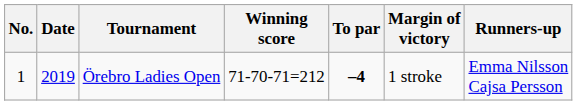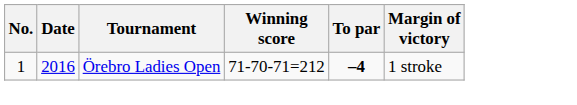- column: Runners-up | Emma Nilsson Cajsa Persson
Örebro Ladies Open | Date: 2019 -> 2016
